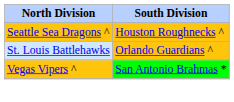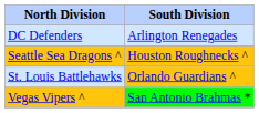+ row: DC Defenders | Arlington Renegades
